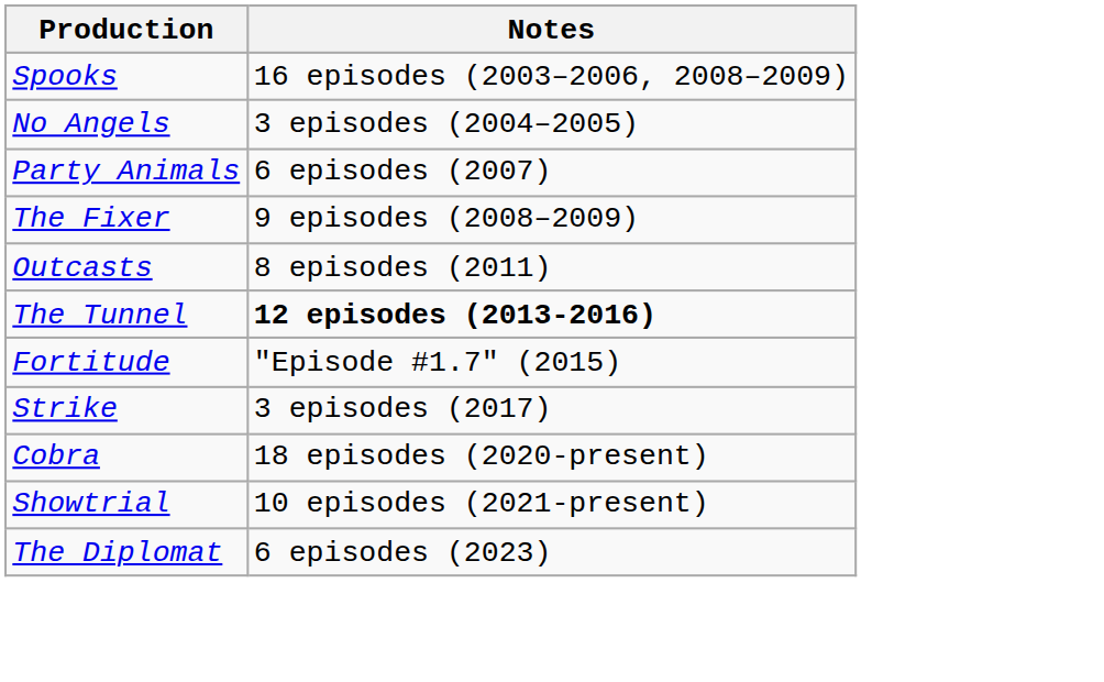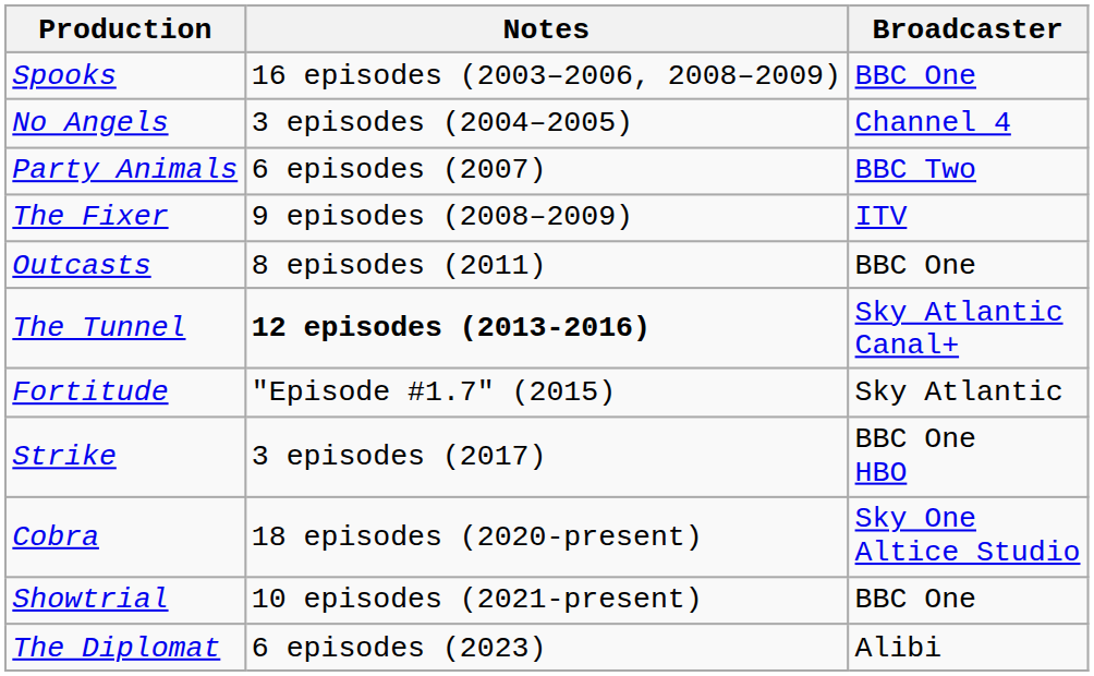+ column: Broadcaster | BBC One | Channel 4 | BBC Two | ITV | BBC One | Sky Atlantic Canal+ | Sky Atlantic | BBC One HBO | Sky One Altice Studio | BBC One | Alibi
